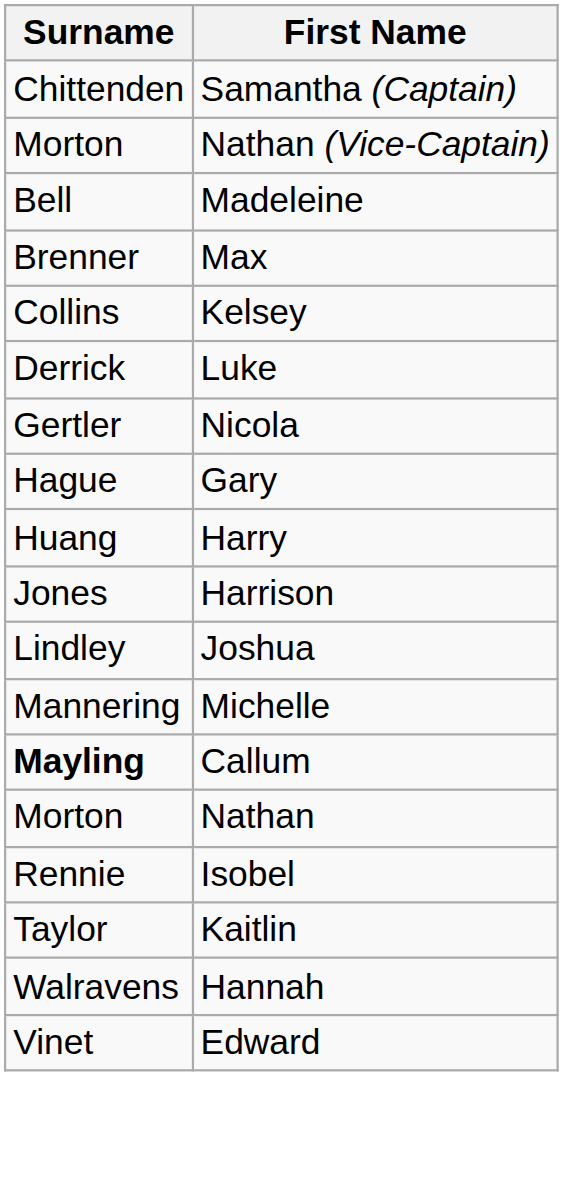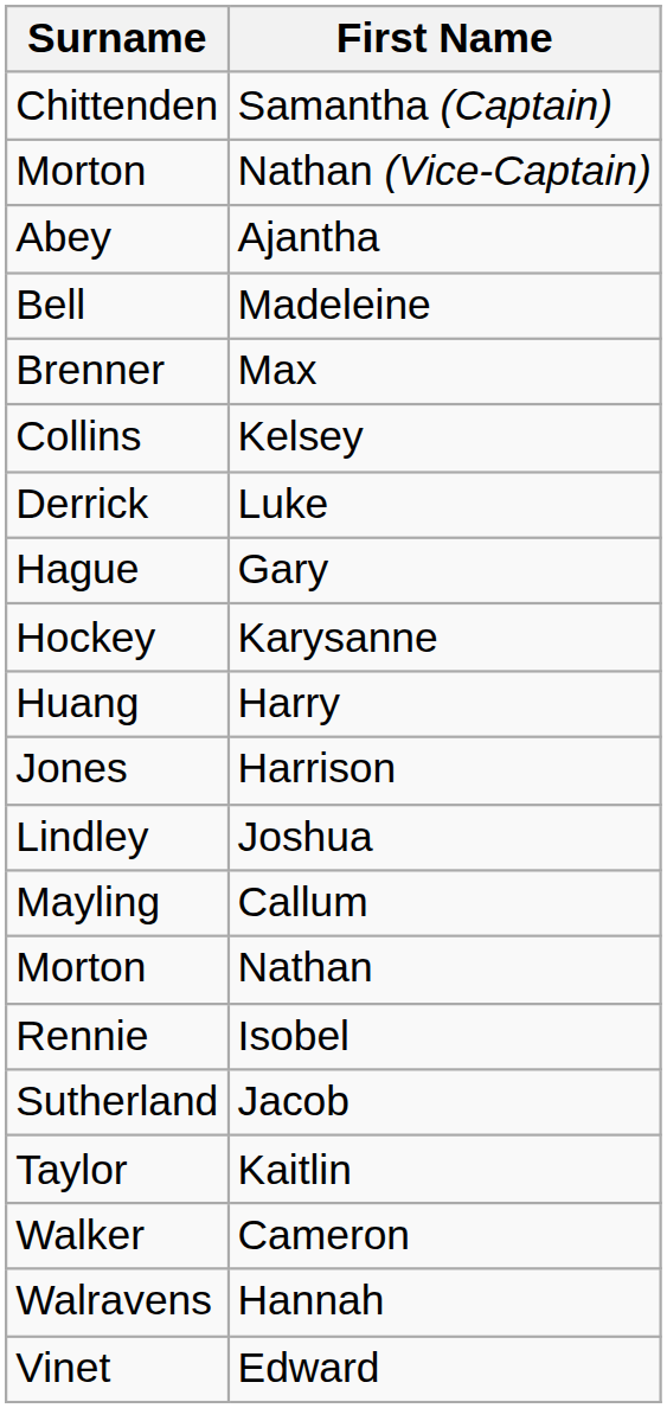+ row: Abey | Ajantha
- row: Gertler | Nicola
+ row: Hockey | Karysanne
- row: Mannering | Michelle
Callum | Surname: bold -> normal
+ row: Sutherland | Jacob
+ row: Walker | Cameron
